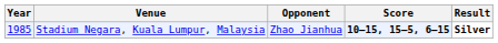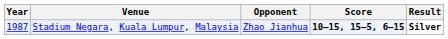Stadium Negara, Kuala Lumpur, Malaysia | Year: 1985 -> 1987
